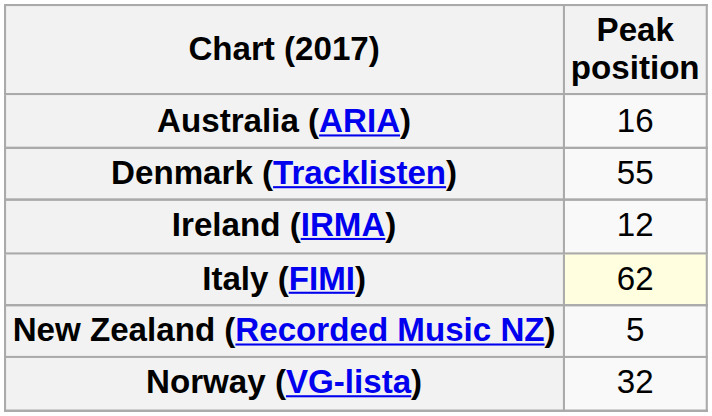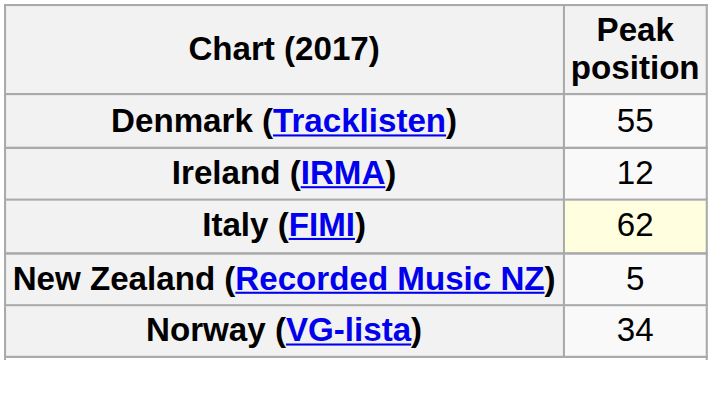- row: Australia (ARIA) | 16
Norway (VG-lista) | Peak position: 32 -> 34
